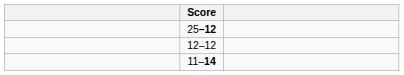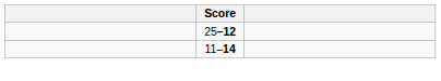- row: 12–12
